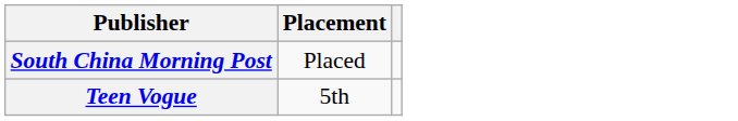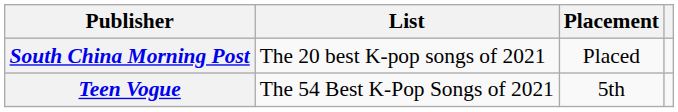+ column: List | The 20 best K-pop songs of 2021 | The 54 Best K-Pop Songs of 2021
